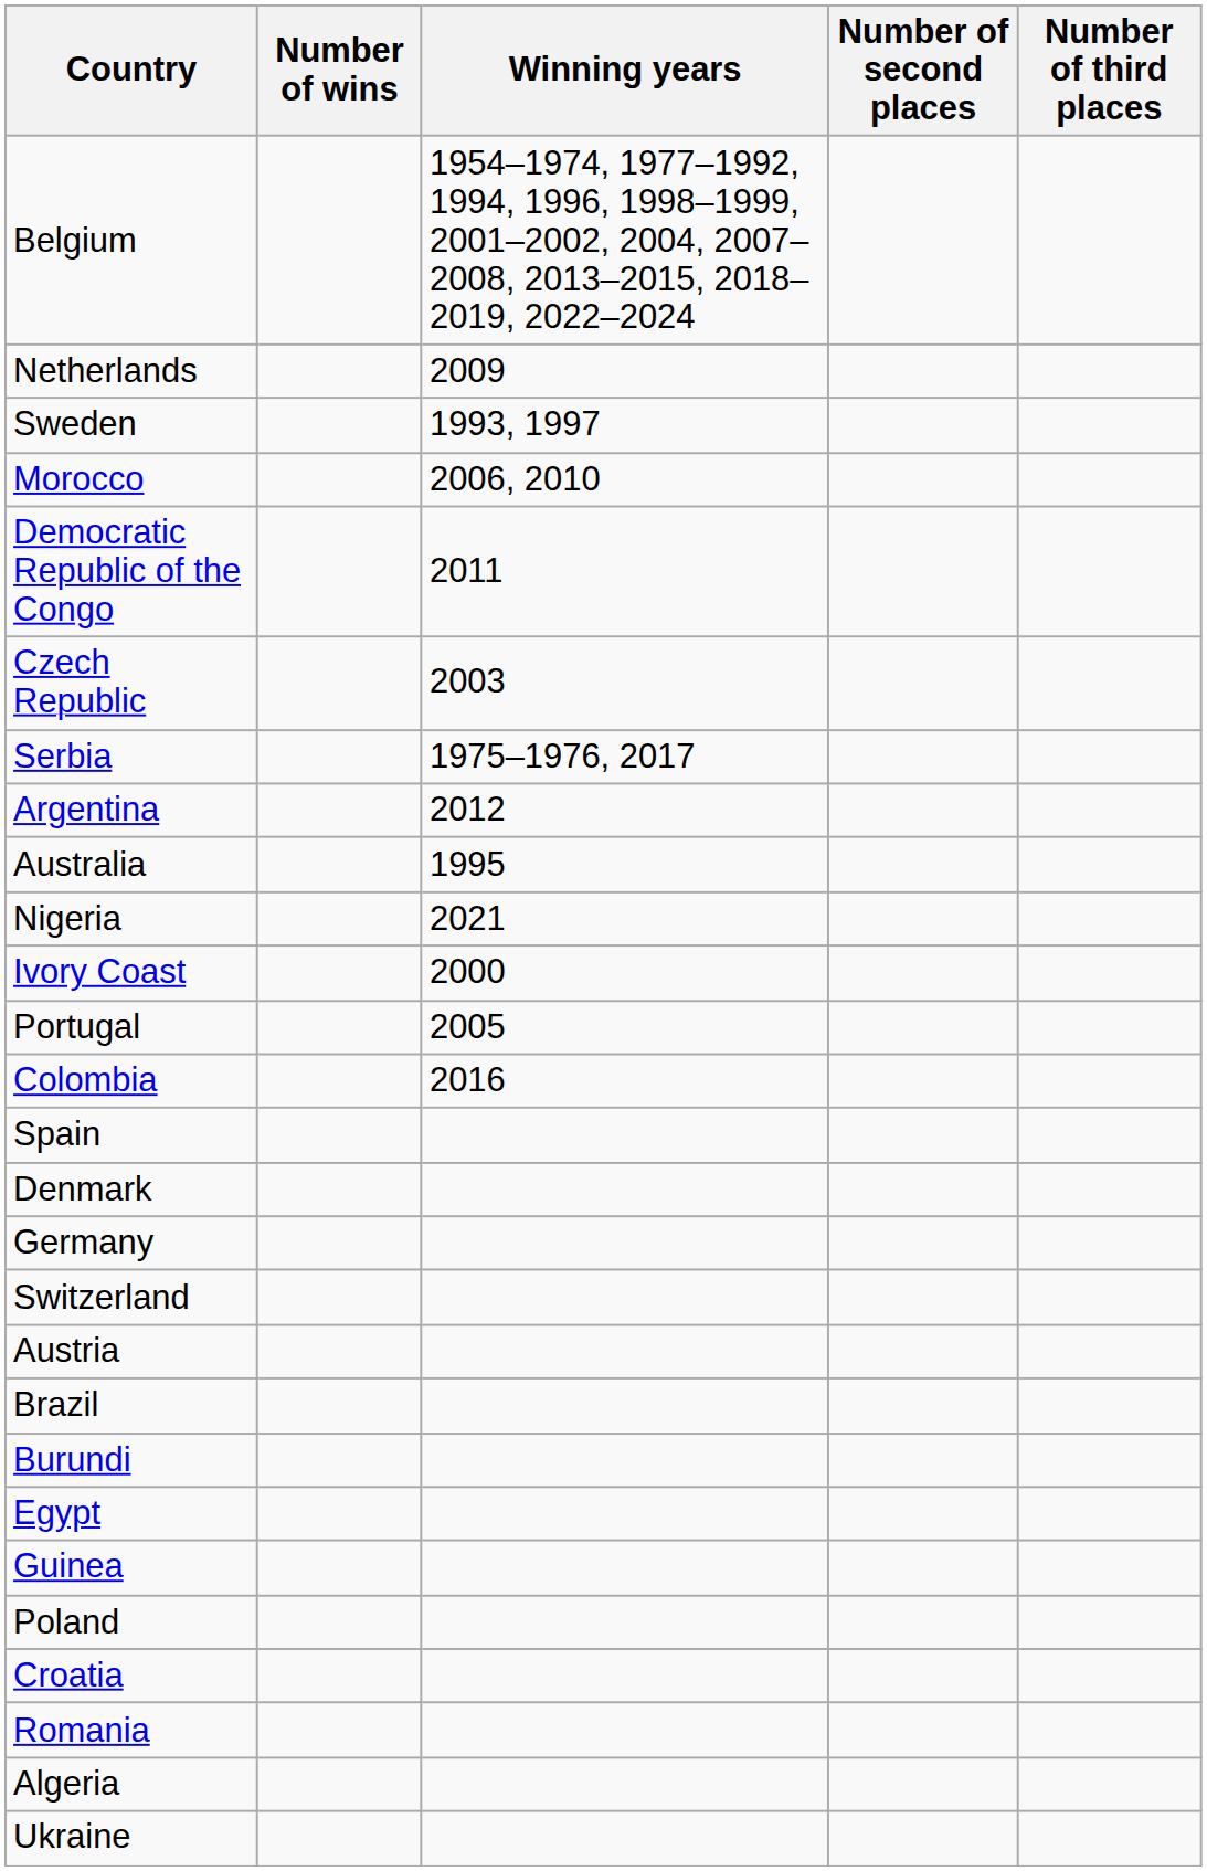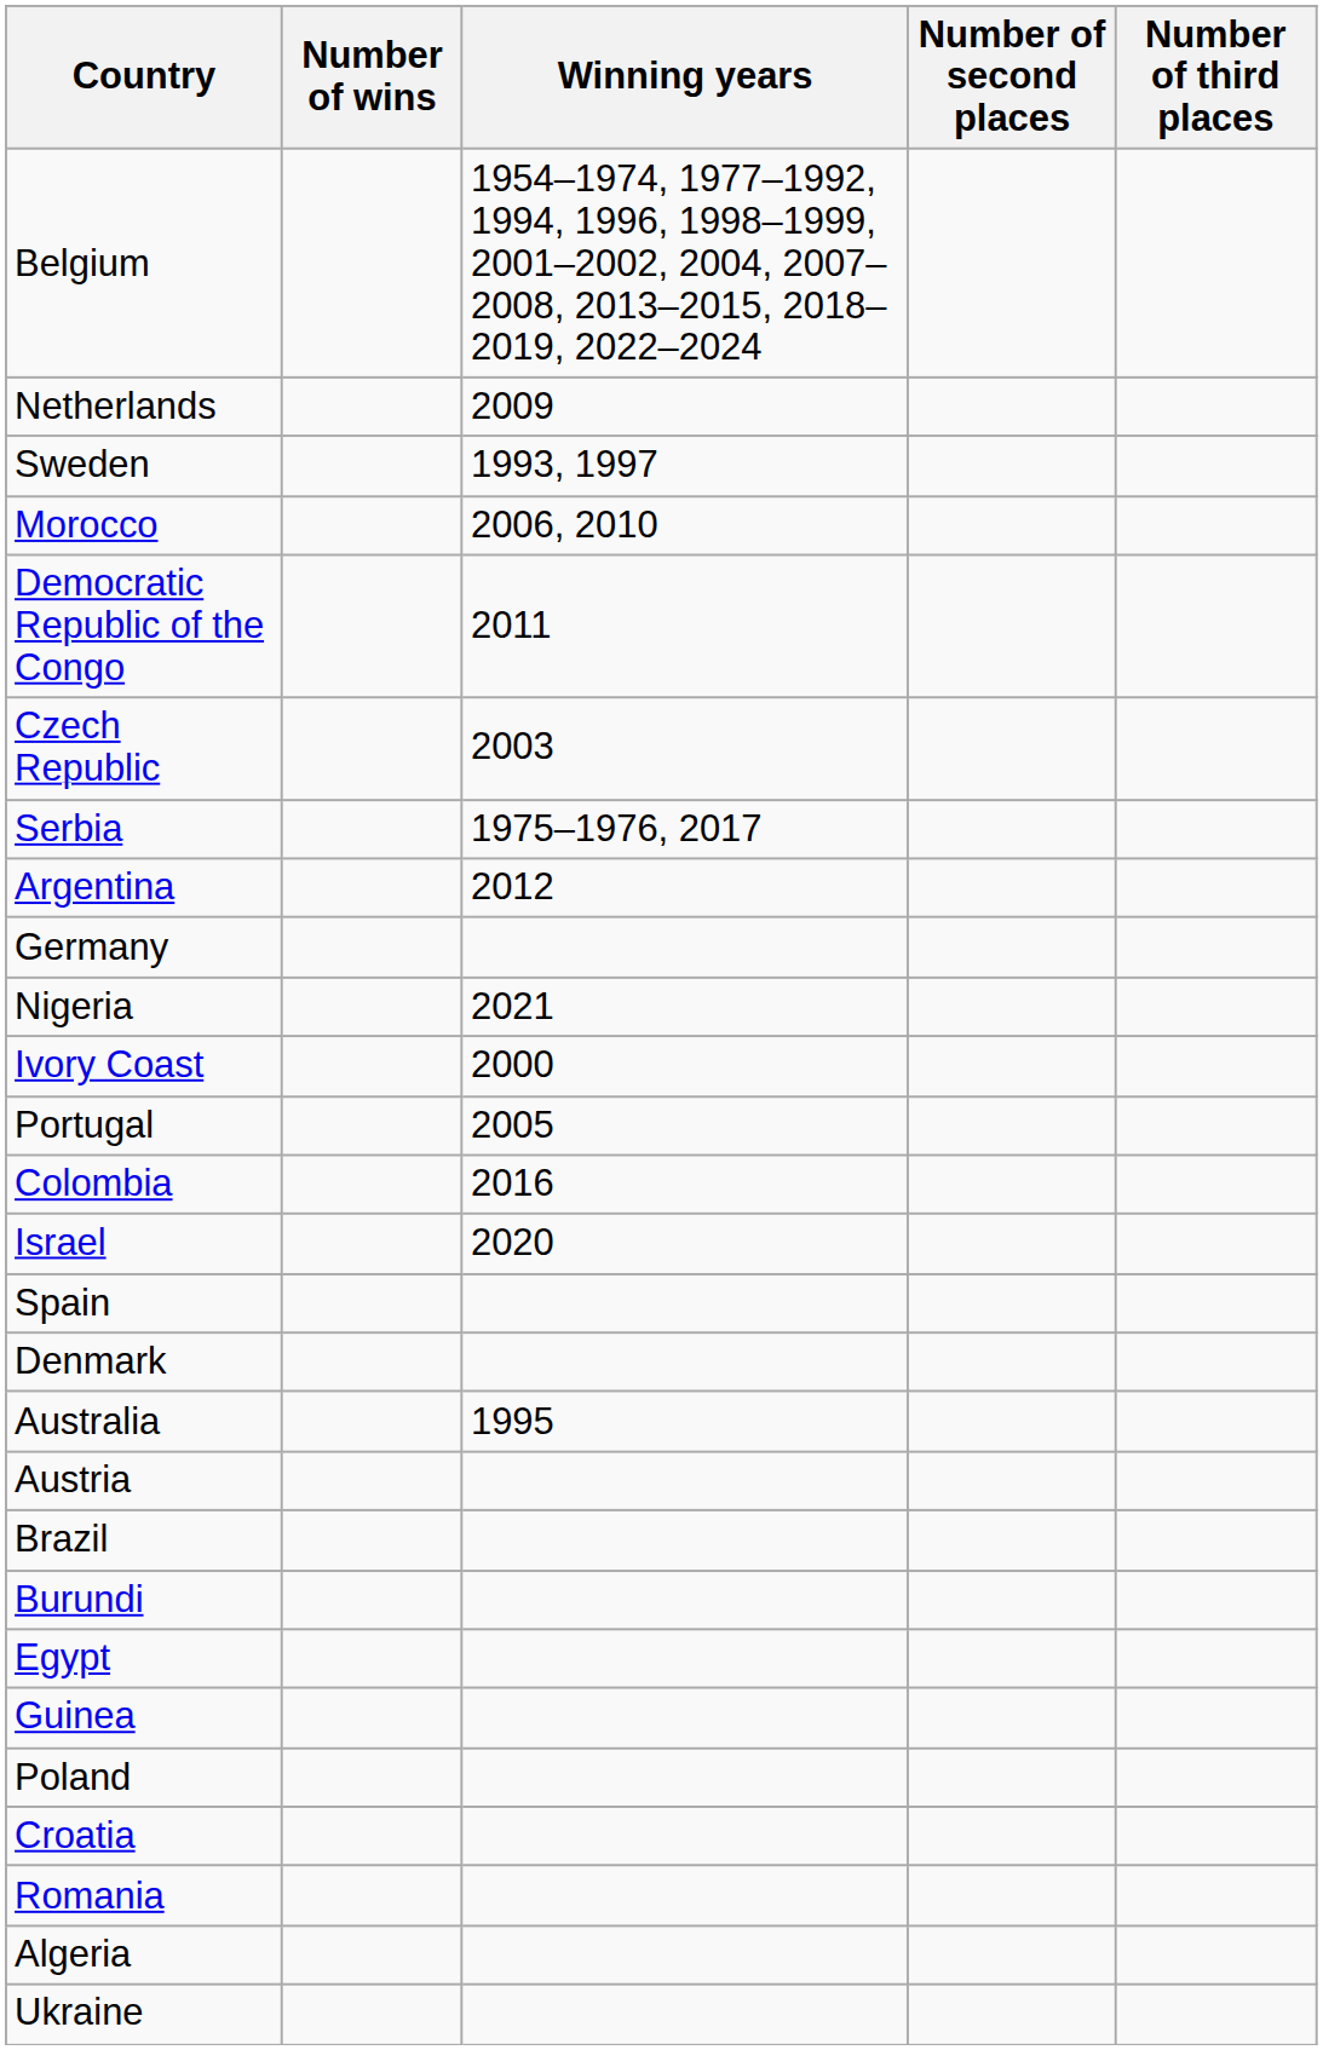rows swapped: Australia <-> Germany
+ row: Israel | 2020
- row: Switzerland
